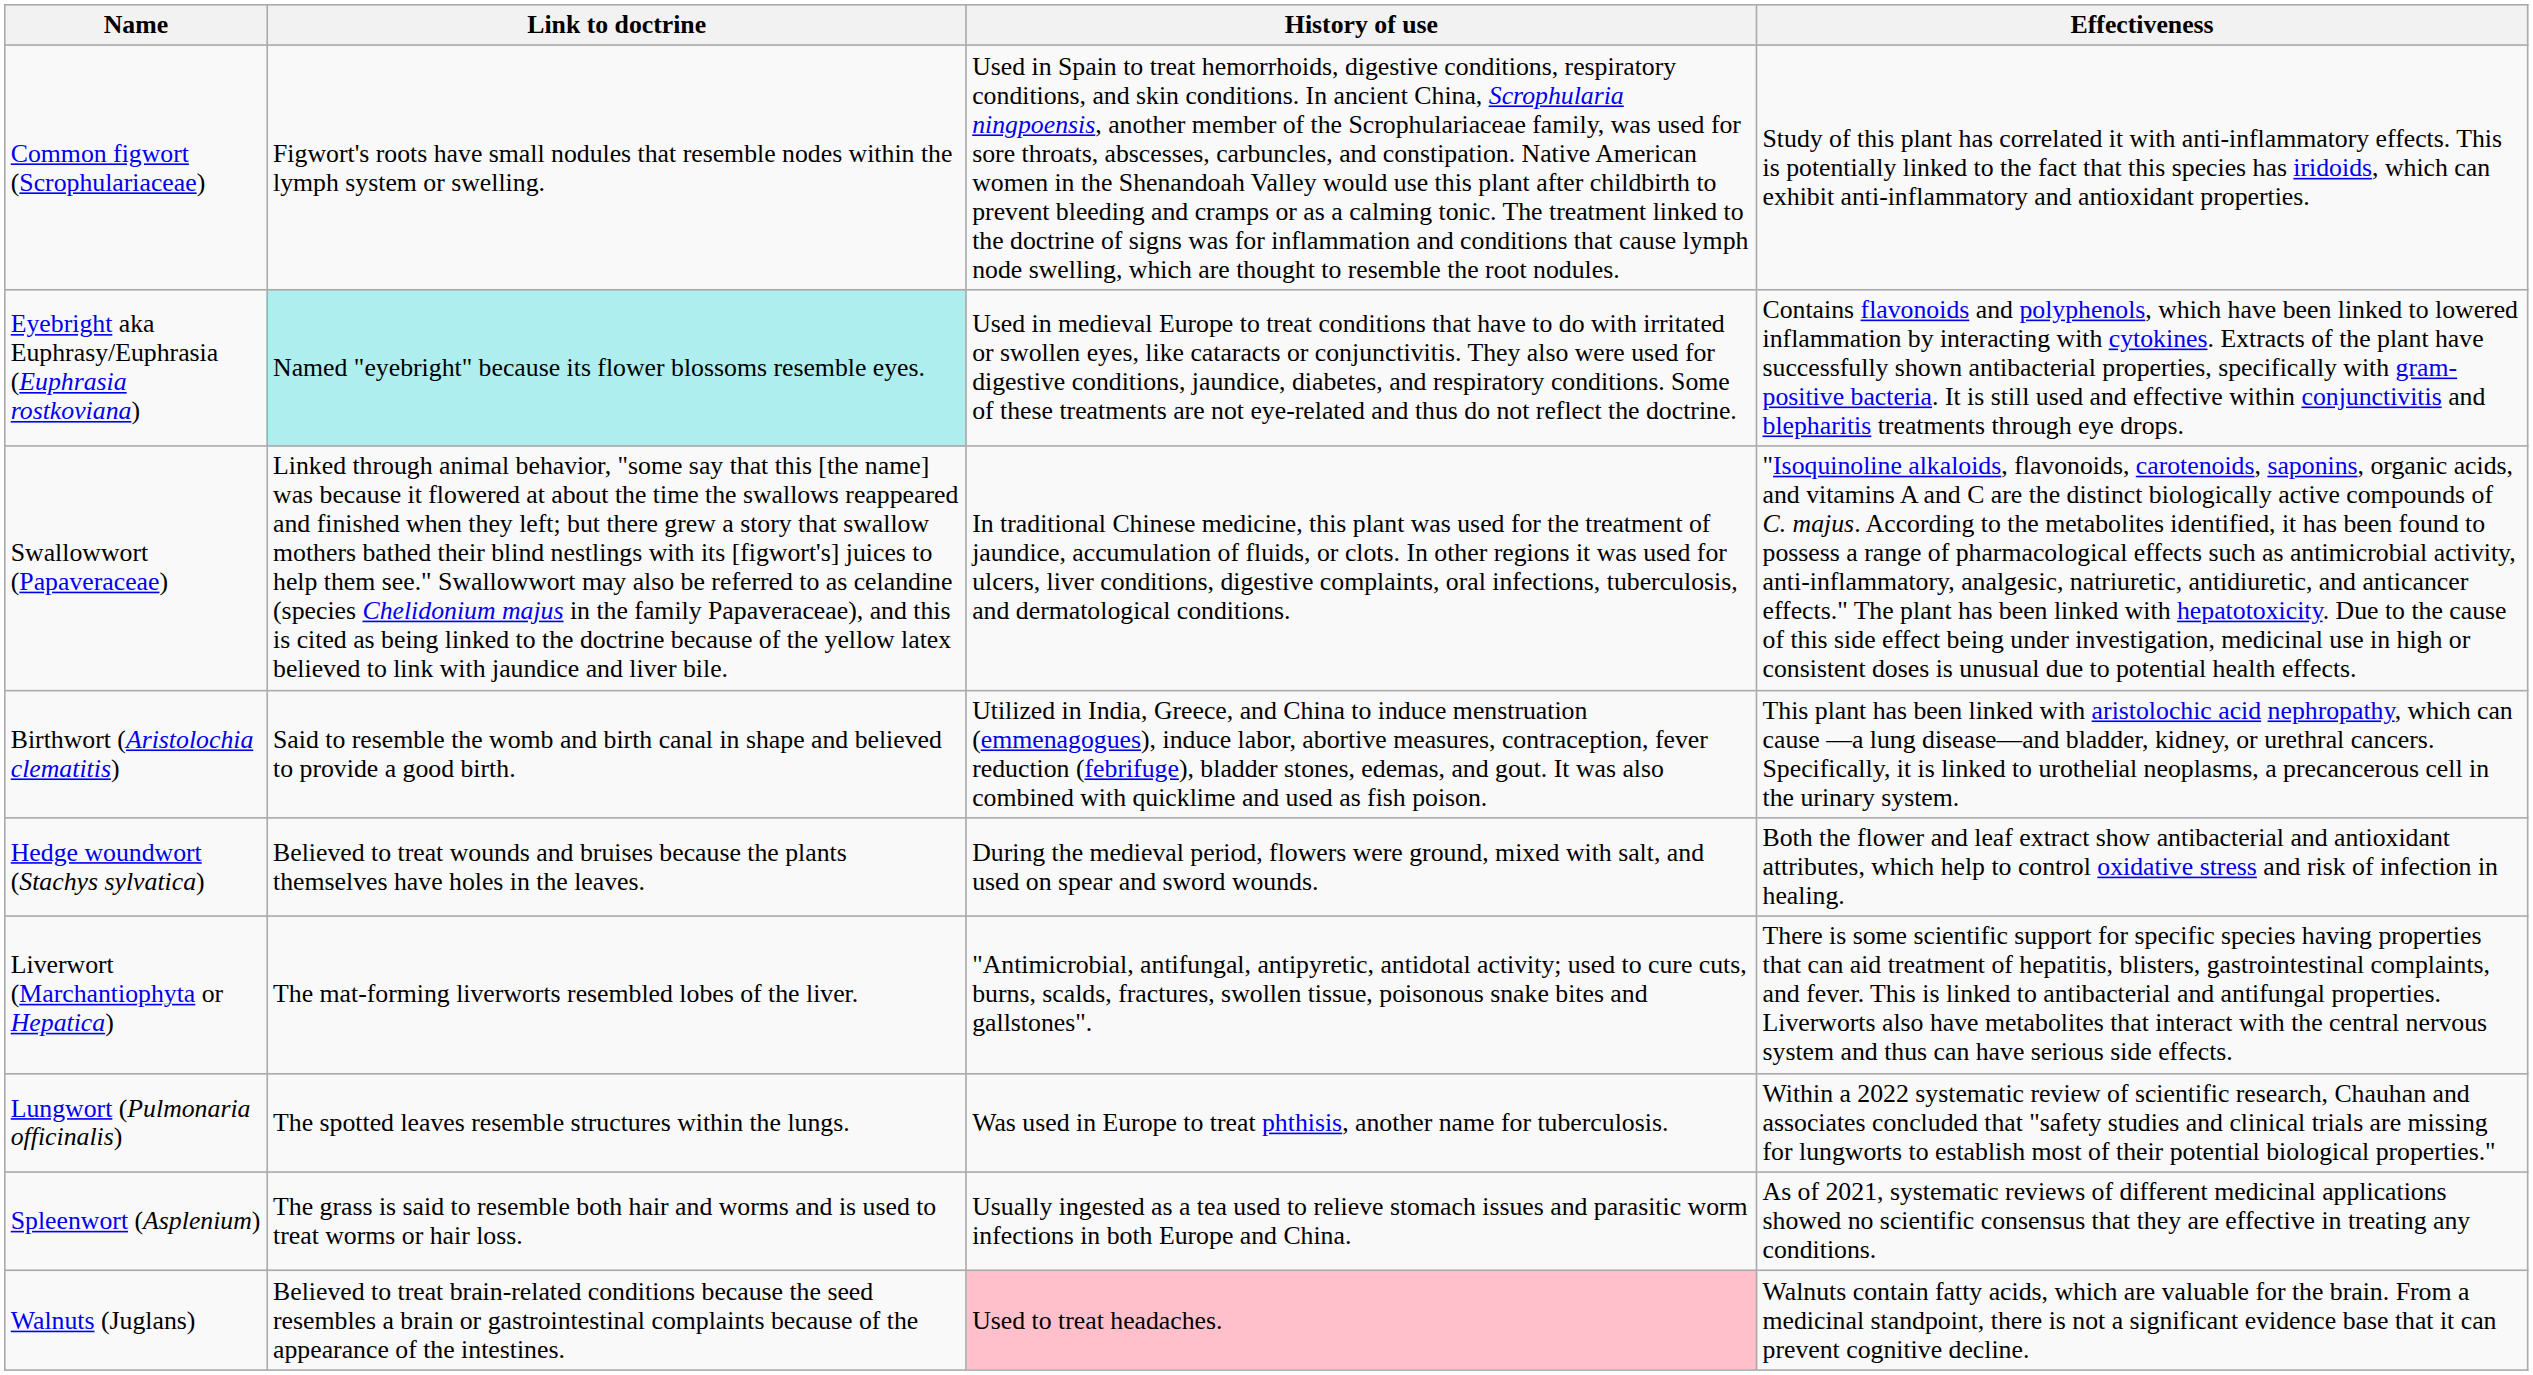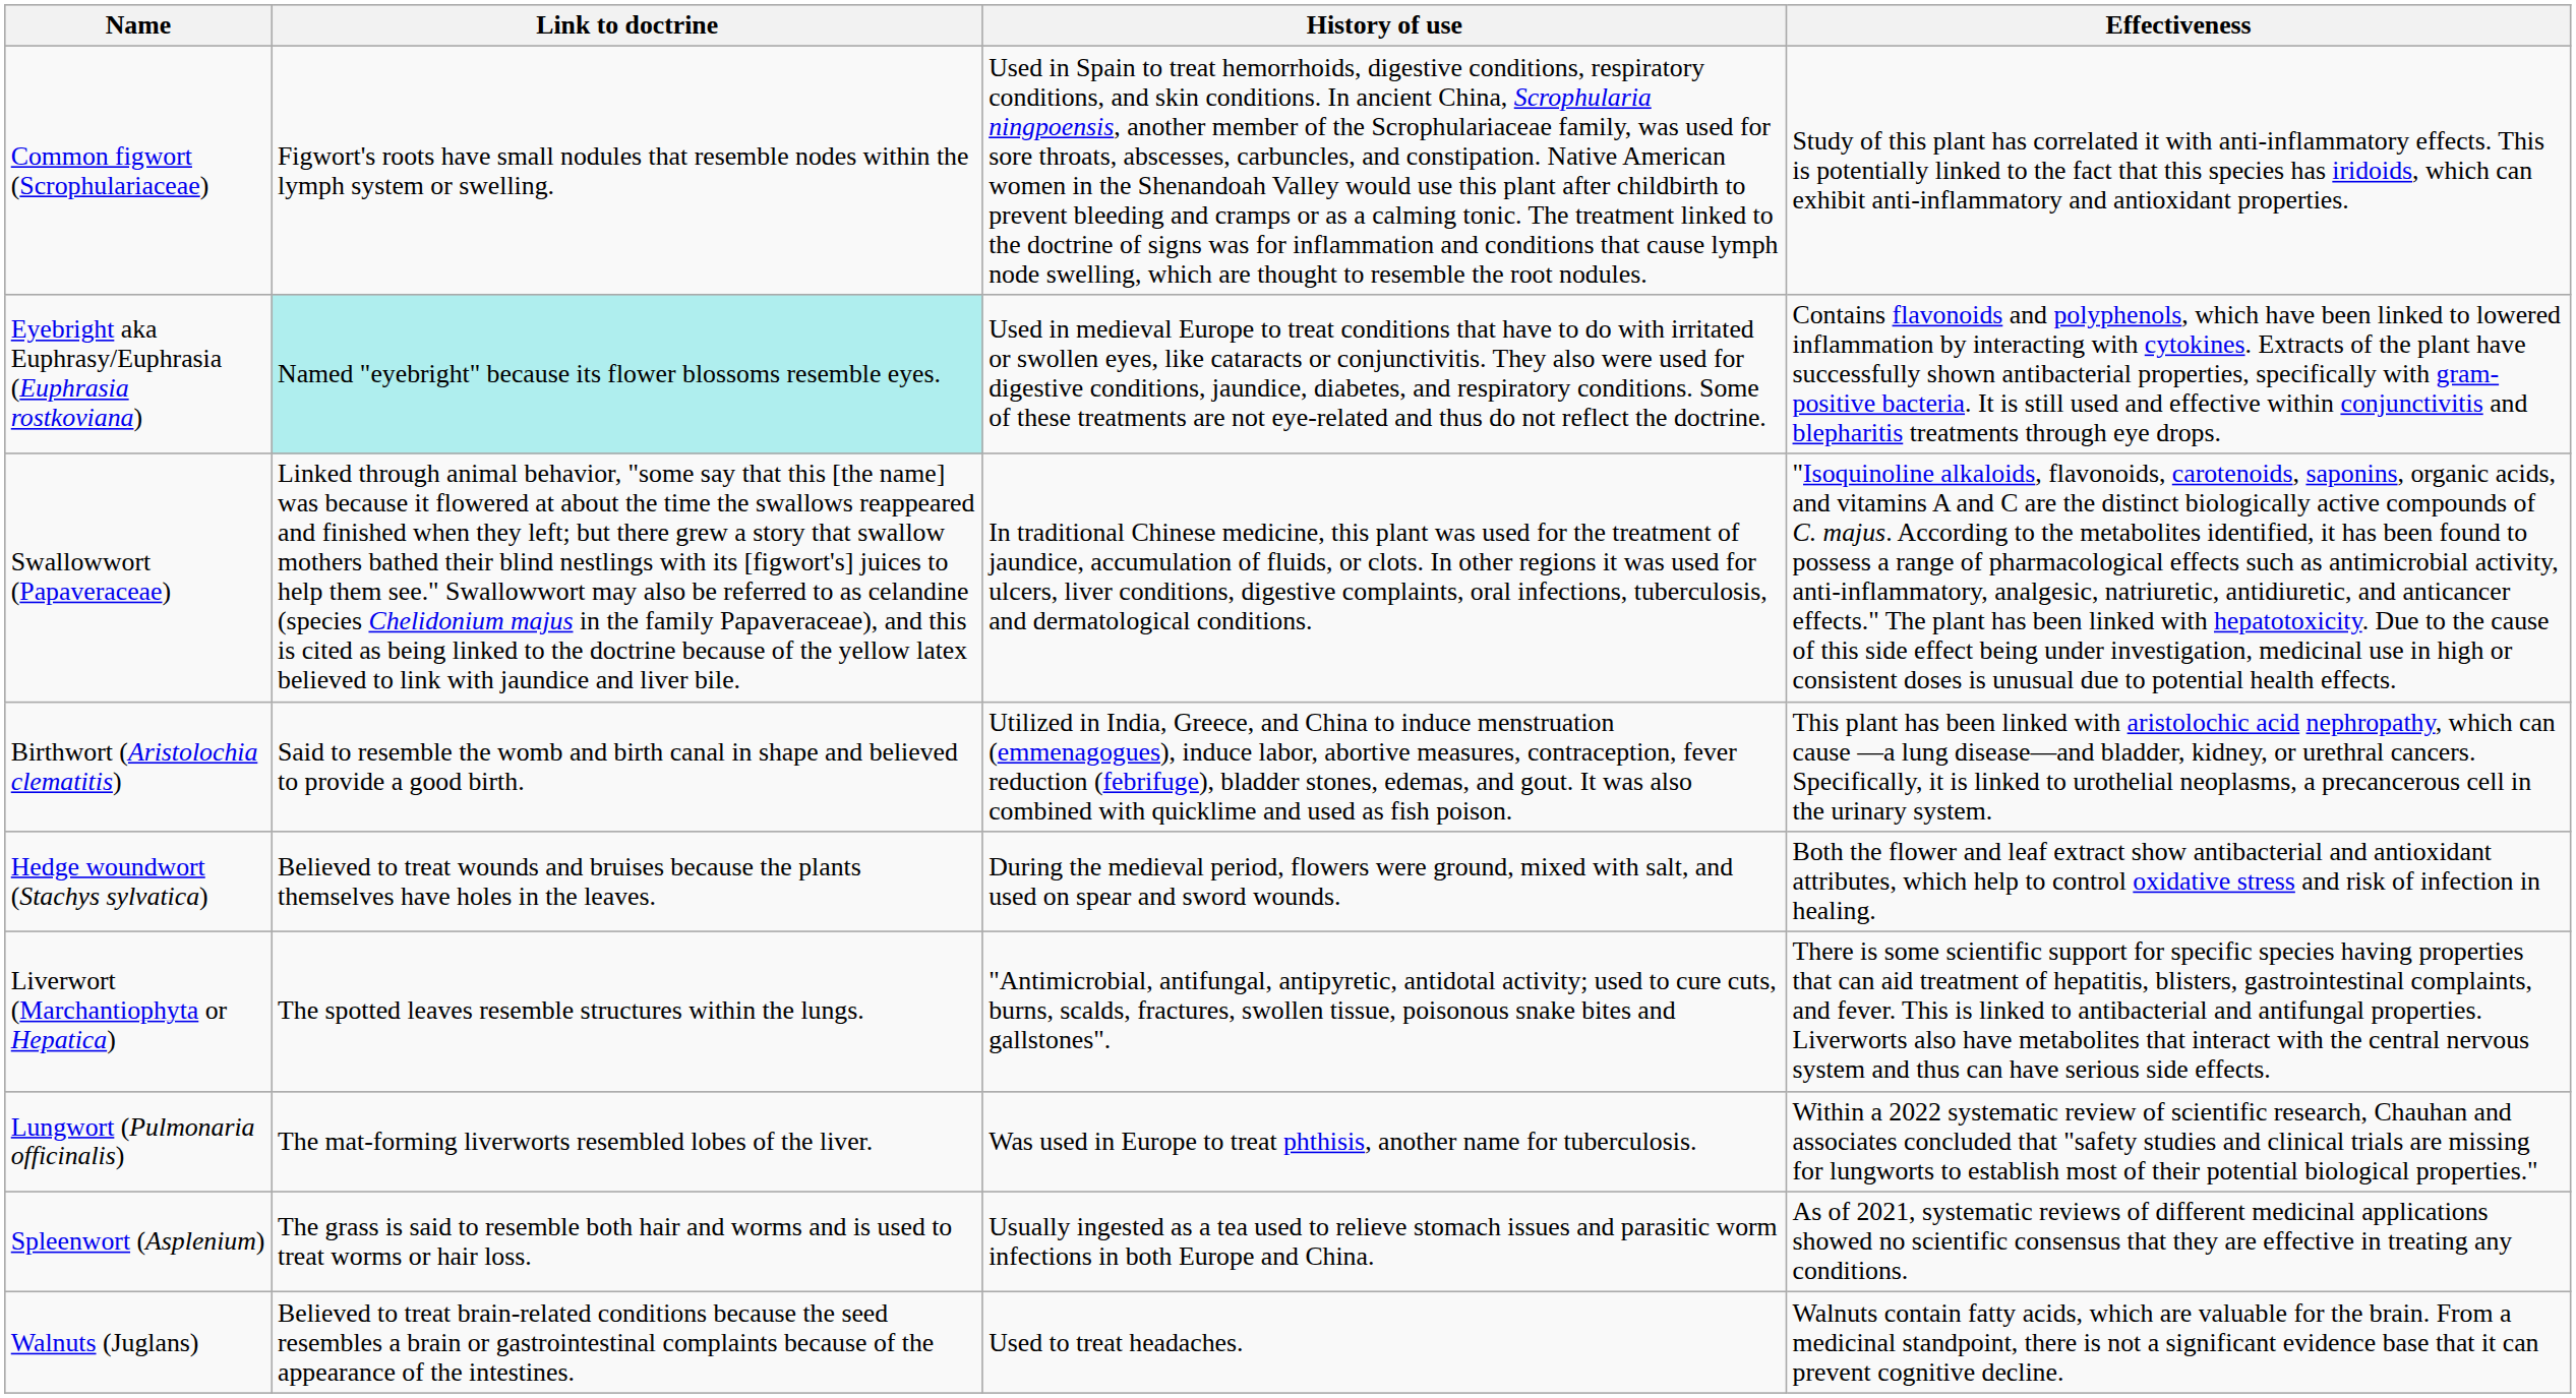Liverwort (Marchantiophyta or Hepatica) | Link to doctrine: The mat-forming liverworts resembled lobes of the liver. -> The spotted leaves resemble structures within the lungs.
Lungwort (Pulmonaria officinalis) | Link to doctrine: The spotted leaves resemble structures within the lungs. -> The mat-forming liverworts resembled lobes of the liver.
Walnuts (Juglans) | History of use: pink background -> no background
